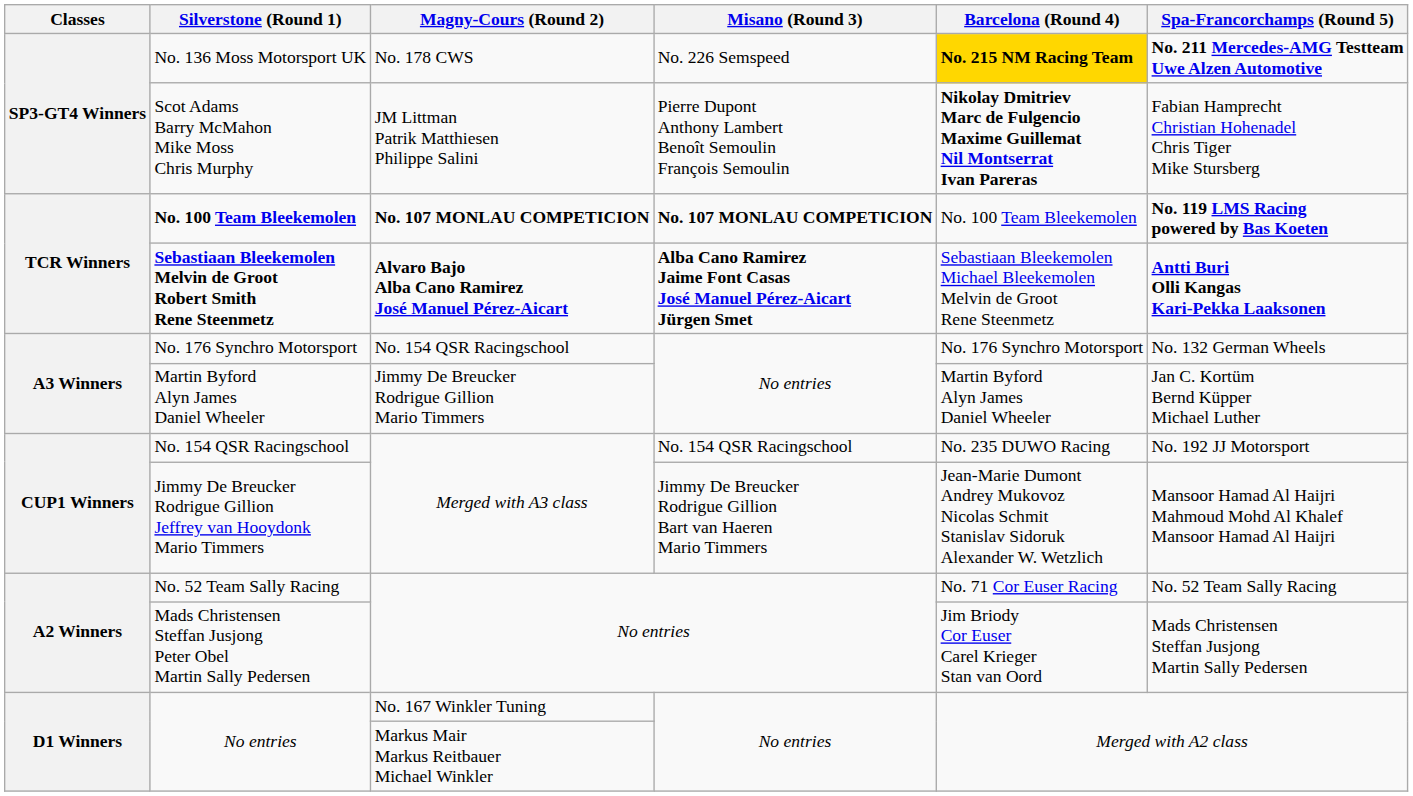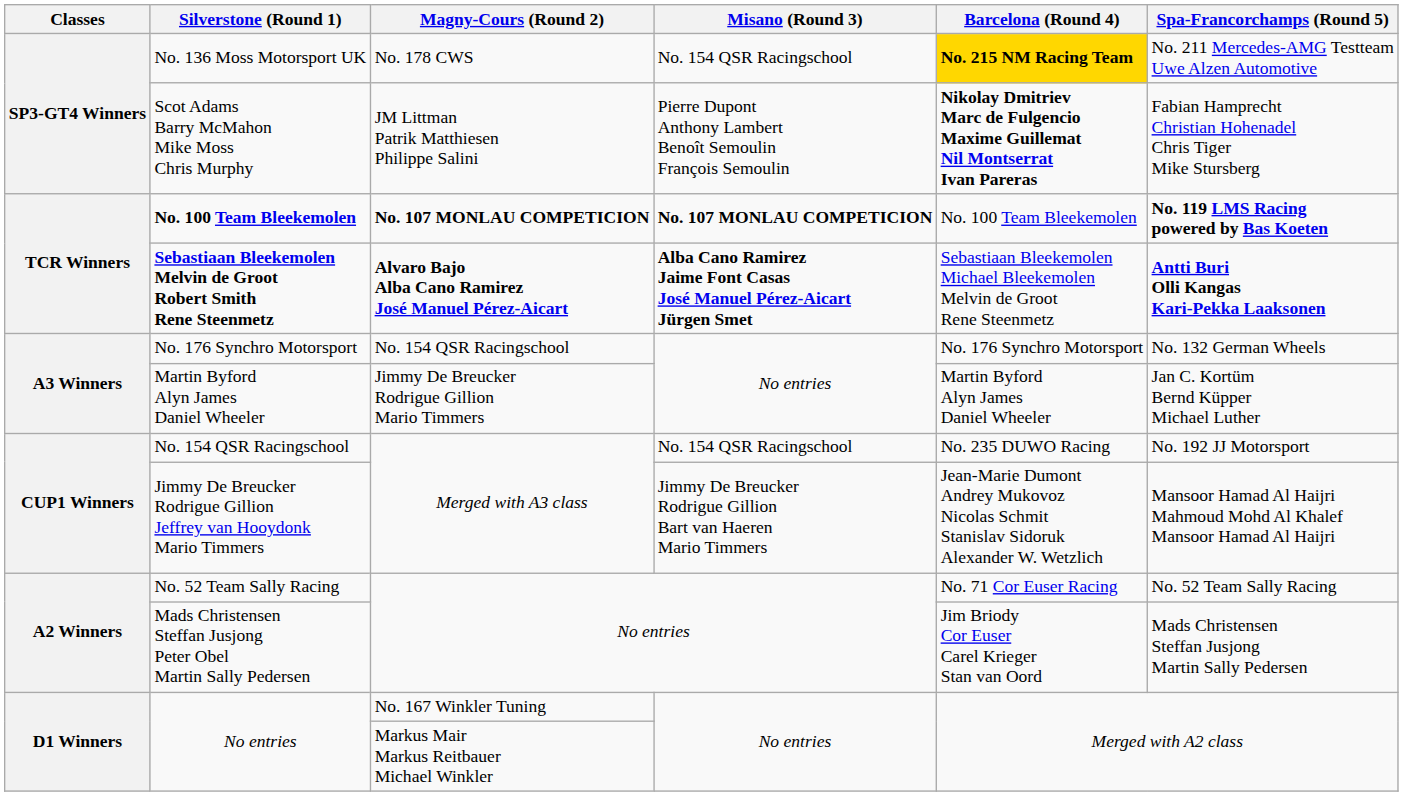No. 136 Moss Motorsport UK | Misano (Round 3): No. 226 Semspeed -> No. 154 QSR Racingschool
No. 136 Moss Motorsport UK | Spa-Francorchamps (Round 5): bold -> normal
